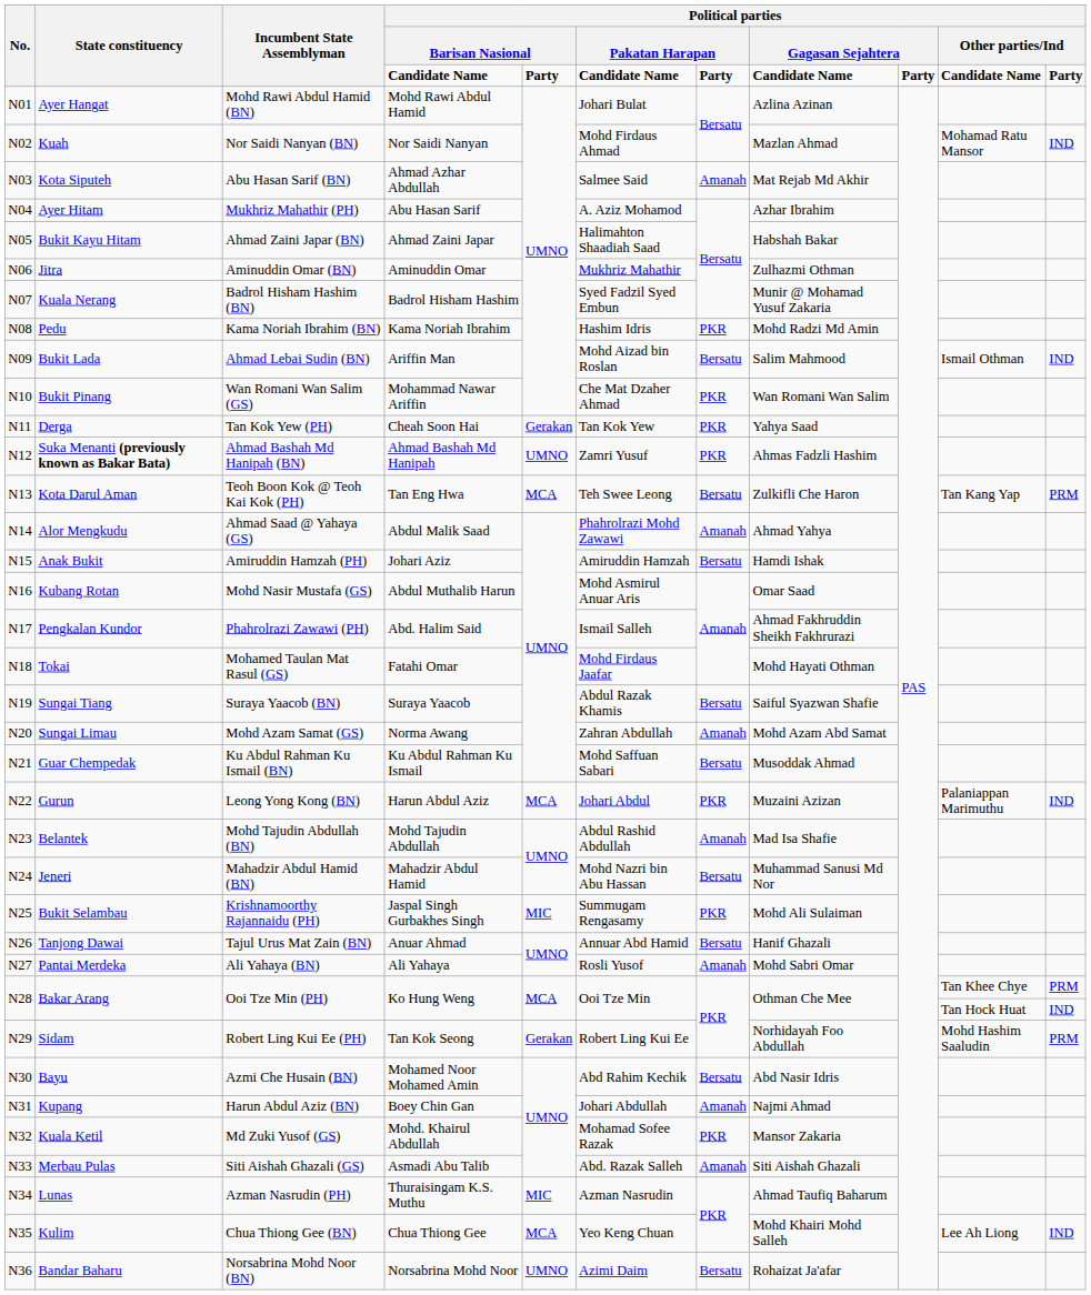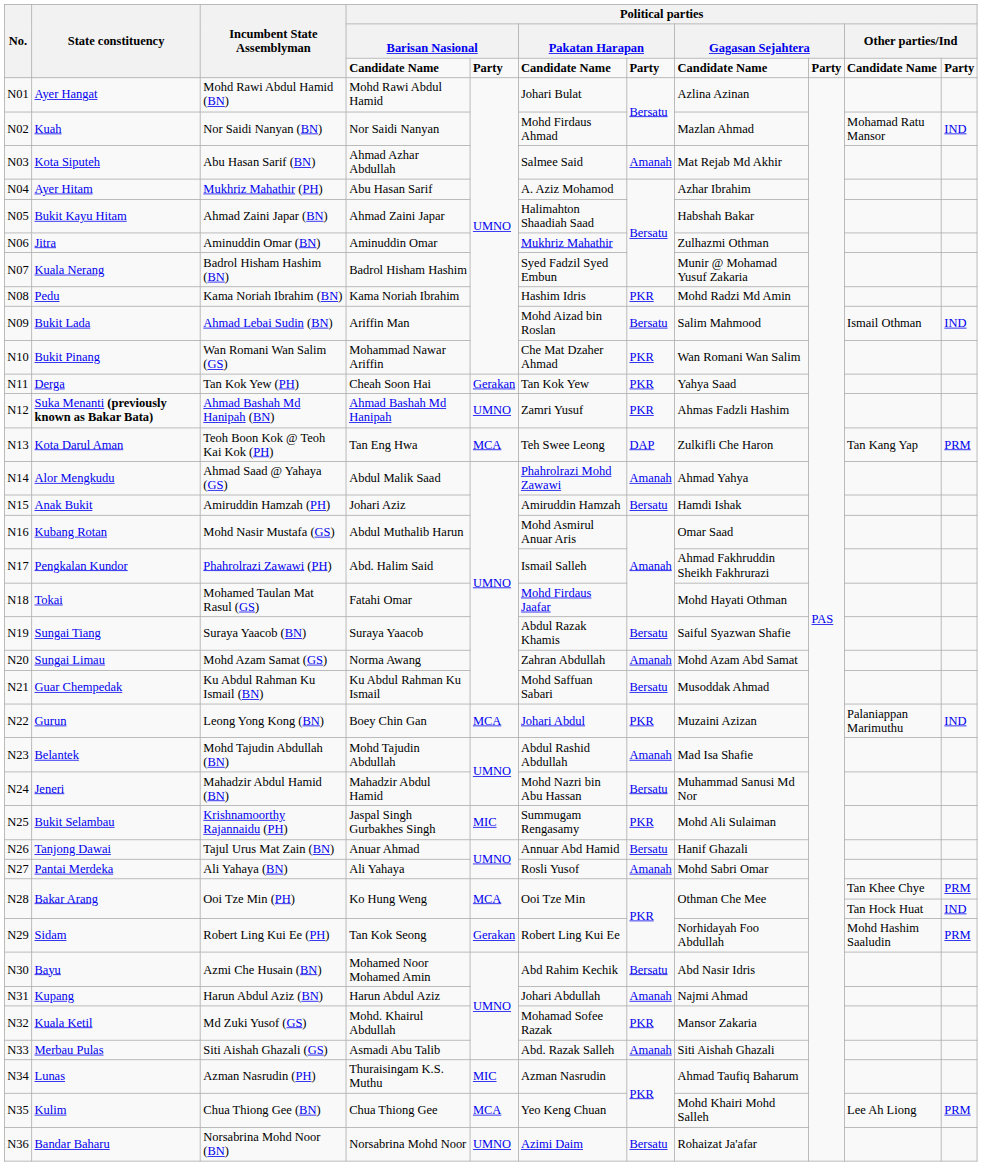Kota Darul Aman | column 7: Bersatu -> DAP
Gurun | column 4: Harun Abdul Aziz -> Boey Chin Gan
Kupang | column 4: Boey Chin Gan -> Harun Abdul Aziz
Kulim | column 11: IND -> PRM
